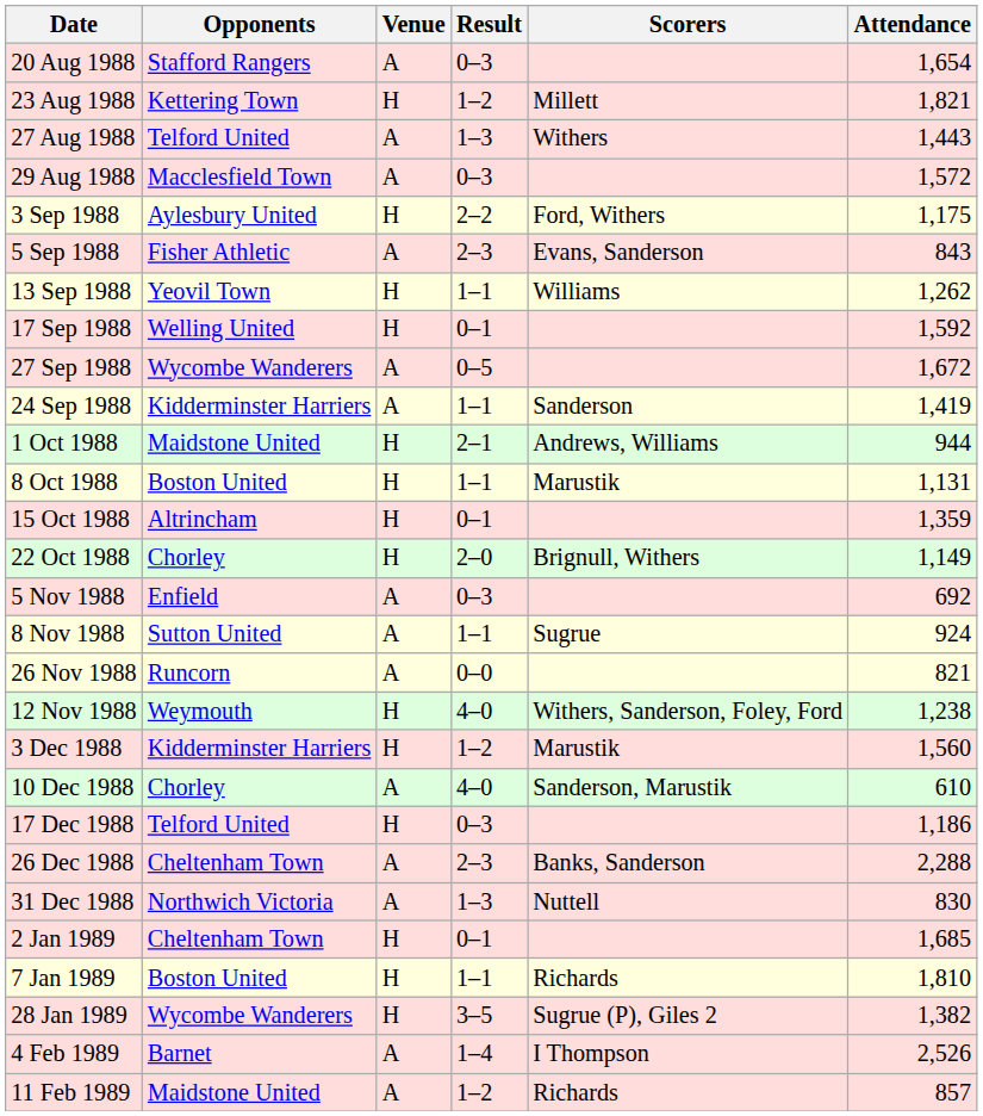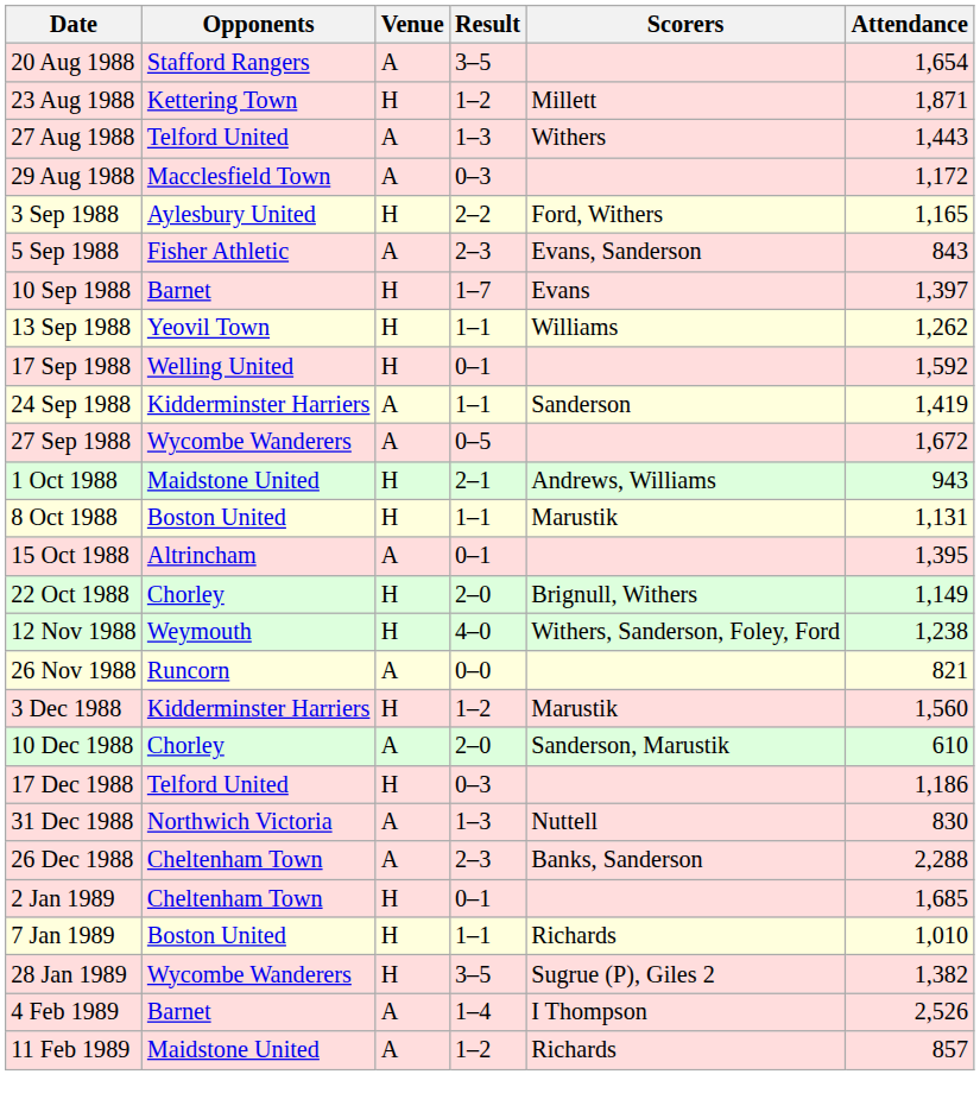20 Aug 1988 | Result: 0–3 -> 3–5
23 Aug 1988 | Attendance: 1,821 -> 1,871
29 Aug 1988 | Attendance: 1,572 -> 1,172
3 Sep 1988 | Attendance: 1,175 -> 1,165
+ row: 10 Sep 1988 | Barnet | H | 1–7 | Evans | 1,397
rows swapped: 24 Sep 1988 <-> 27 Sep 1988
1 Oct 1988 | Attendance: 944 -> 943
15 Oct 1988 | Venue: H -> A
15 Oct 1988 | Attendance: 1,359 -> 1,395
- row: 5 Nov 1988 | Enfield | A | 0–3 | 692
- row: 8 Nov 1988 | Sutton United | A | 1–1 | Sugrue | 924
rows swapped: 12 Nov 1988 <-> 26 Nov 1988
10 Dec 1988 | Result: 4–0 -> 2–0
rows swapped: 26 Dec 1988 <-> 31 Dec 1988
7 Jan 1989 | Attendance: 1,810 -> 1,010
